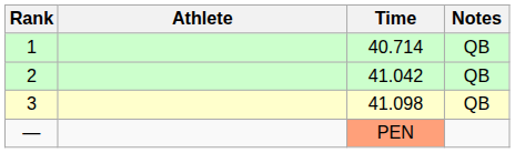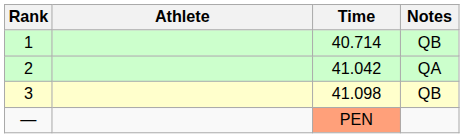2 | Notes: QB -> QA
